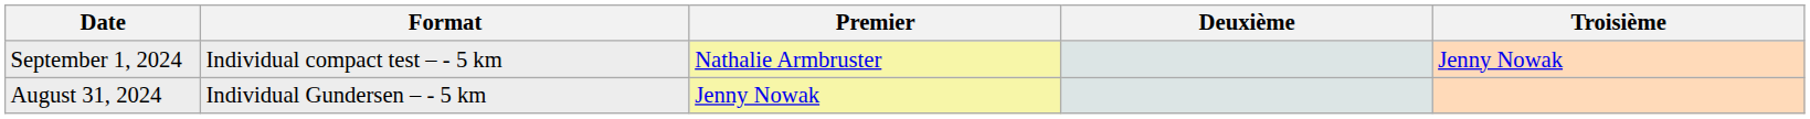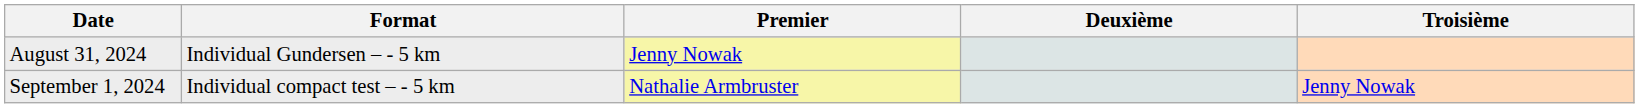rows swapped: August 31, 2024 <-> September 1, 2024
